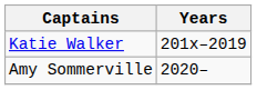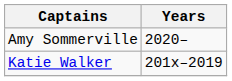rows swapped: Katie Walker <-> Amy Sommerville
